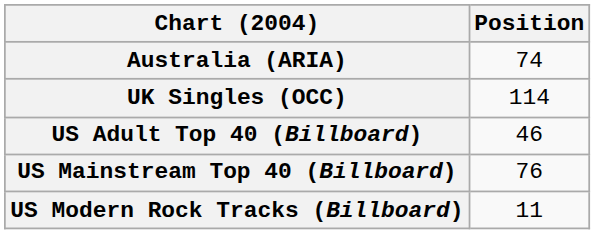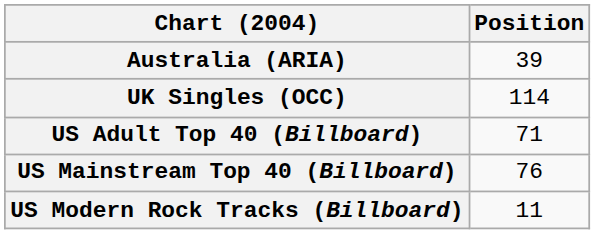Australia (ARIA) | Position: 74 -> 39
US Adult Top 40 (Billboard) | Position: 46 -> 71
